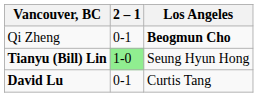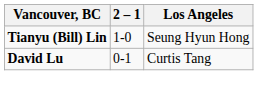- row: Qi Zheng | 0-1 | Beogmun Cho
Tianyu (Bill) Lin | 2 – 1: lightgreen background -> no background
